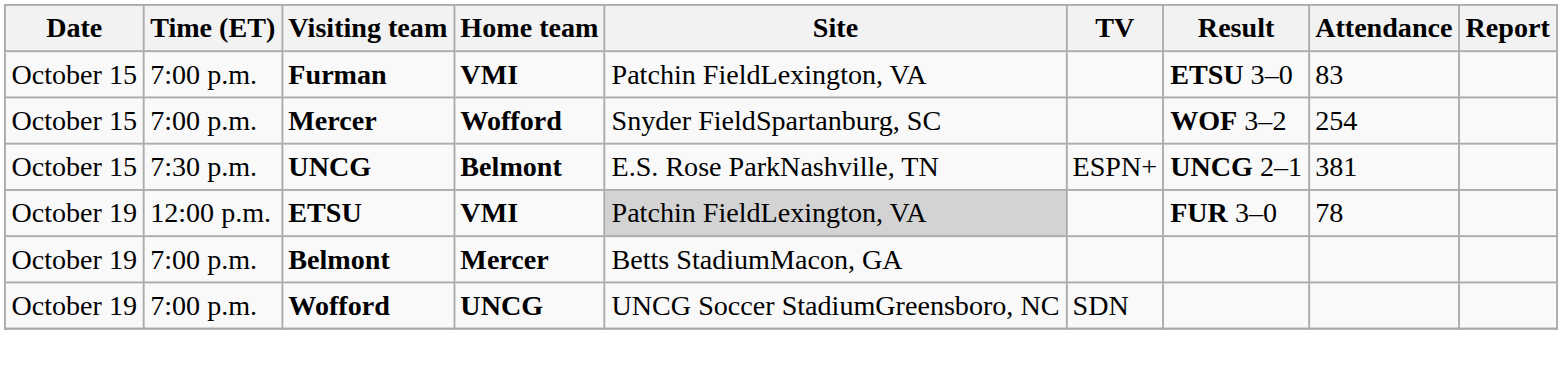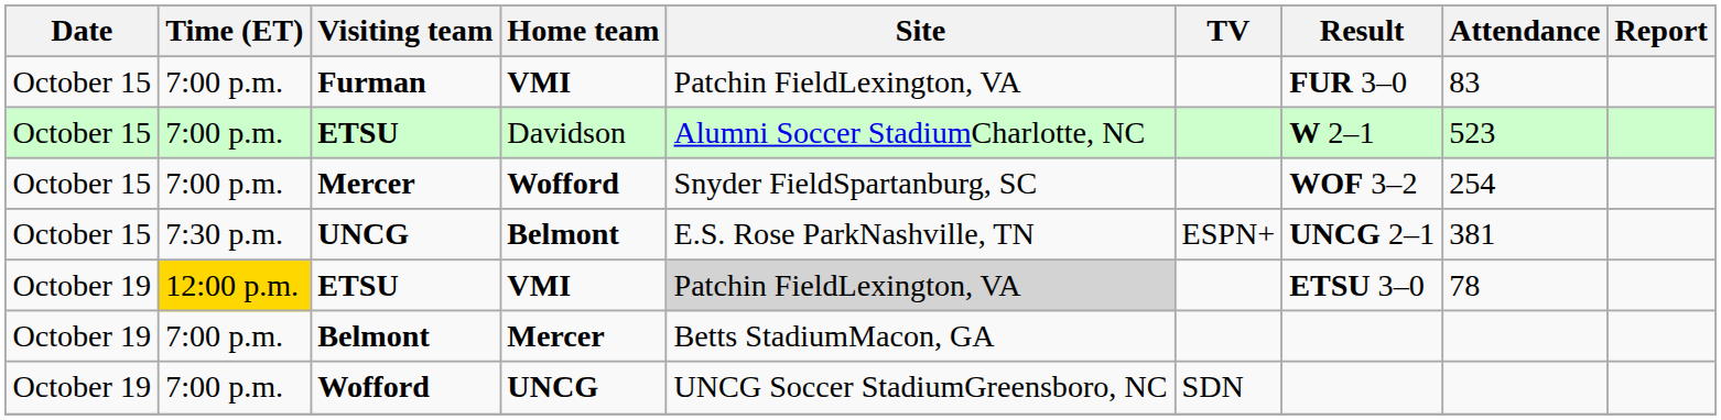Furman | Result: ETSU 3–0 -> FUR 3–0
+ row: October 15 | 7:00 p.m. | ETSU | Davidson | Alumni Soccer StadiumCharlotte, NC | W 2–1 | 523
ETSU / VMI | Time (ET): no background -> gold background
ETSU / VMI | Result: FUR 3–0 -> ETSU 3–0
